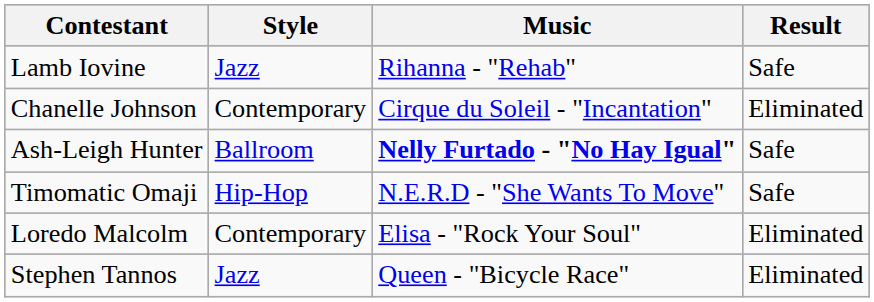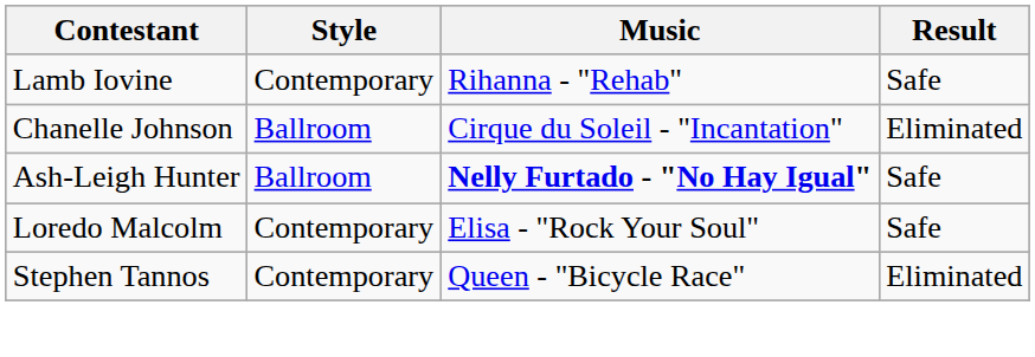Lamb Iovine | Style: Jazz -> Contemporary
Chanelle Johnson | Style: Contemporary -> Ballroom
- row: Timomatic Omaji | Hip-Hop | N.E.R.D - "She Wants To Move" | Safe
Loredo Malcolm | Result: Eliminated -> Safe
Stephen Tannos | Style: Jazz -> Contemporary
